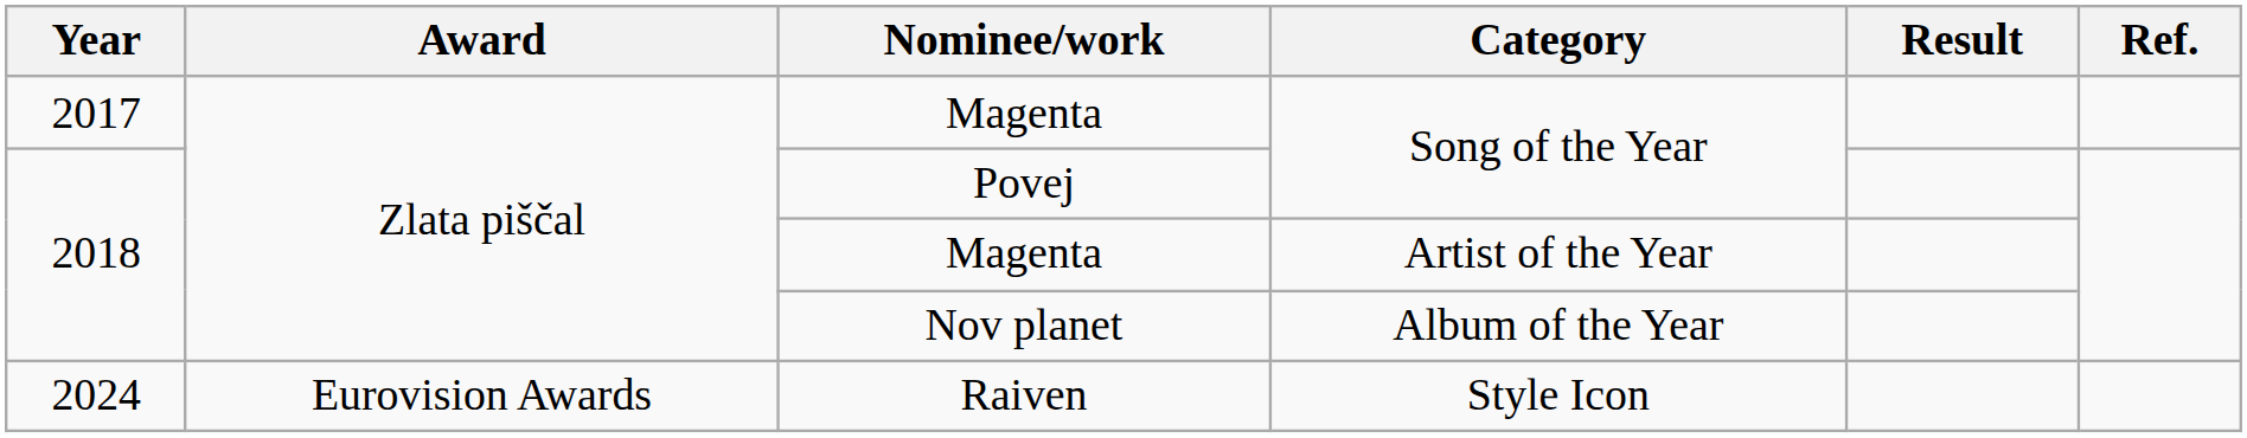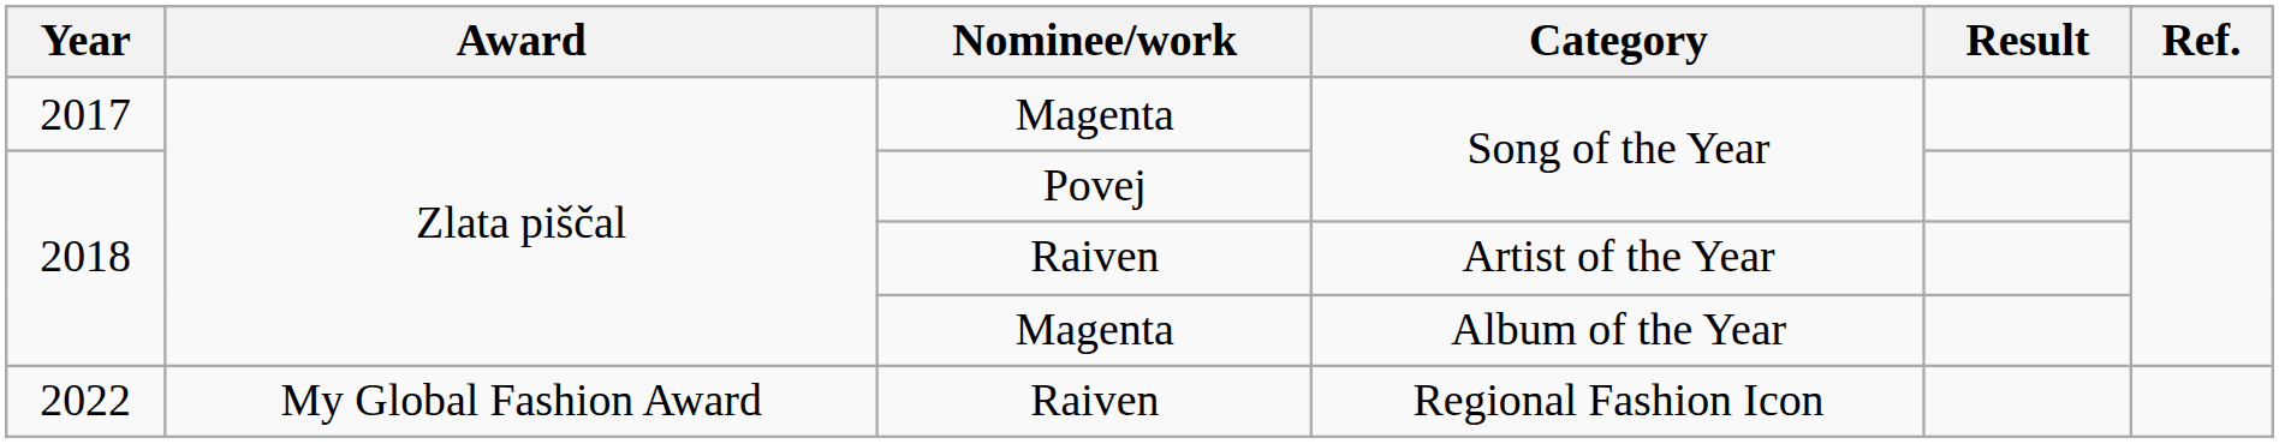Artist of the Year | Nominee/work: Magenta -> Raiven
Album of the Year | Nominee/work: Nov planet -> Magenta
+ row: 2022 | My Global Fashion Award | Raiven | Regional Fashion Icon
- row: 2024 | Eurovision Awards | Raiven | Style Icon
